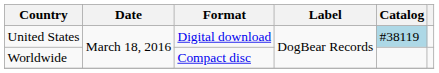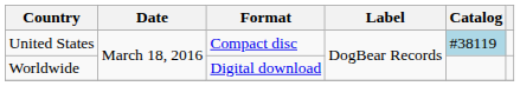United States | Format: Digital download -> Compact disc
Worldwide | Format: Compact disc -> Digital download
